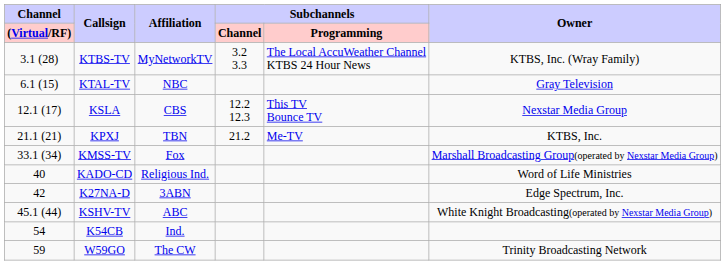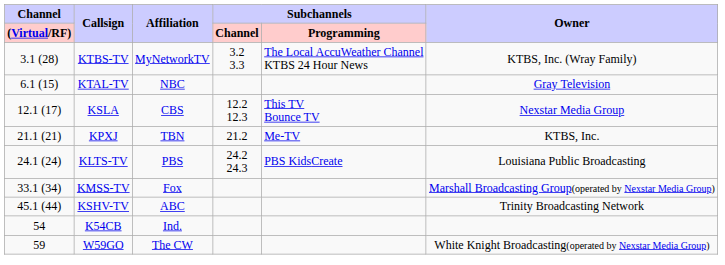+ row: 24.1 (24) | KLTS-TV | PBS | 24.2 24.3 | PBS KidsCreate | Louisiana Public Broadcasting
- row: 40 | KADO-CD | Religious Ind. | Word of Life Ministries
- row: 42 | K27NA-D | 3ABN | Edge Spectrum, Inc.
KSHV-TV | Owner: White Knight Broadcasting(operated by Nexstar Media Group) -> Trinity Broadcasting Network
W59GO | Owner: Trinity Broadcasting Network -> White Knight Broadcasting(operated by Nexstar Media Group)
